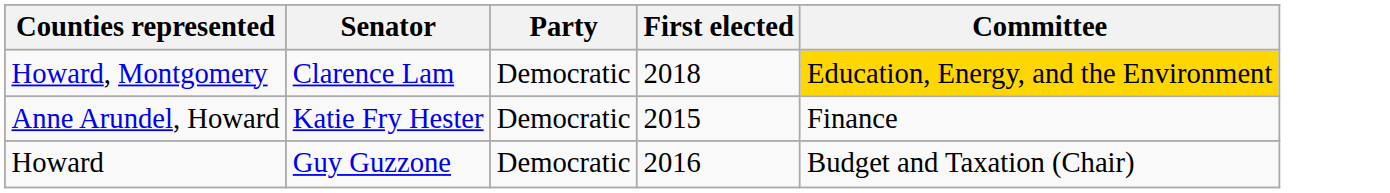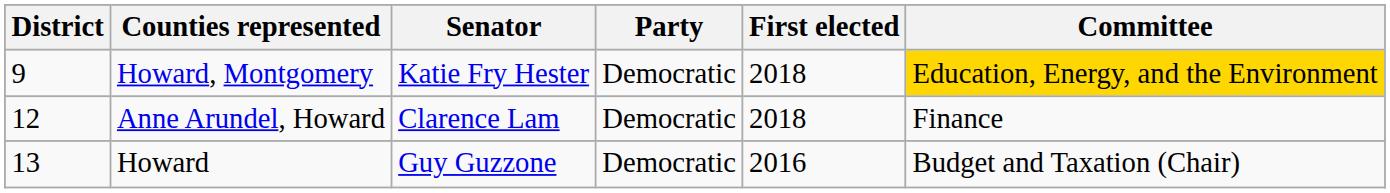+ column: District | 9 | 12 | 13
Howard, Montgomery | Senator: Clarence Lam -> Katie Fry Hester
Anne Arundel, Howard | Senator: Katie Fry Hester -> Clarence Lam
Anne Arundel, Howard | First elected: 2015 -> 2018
